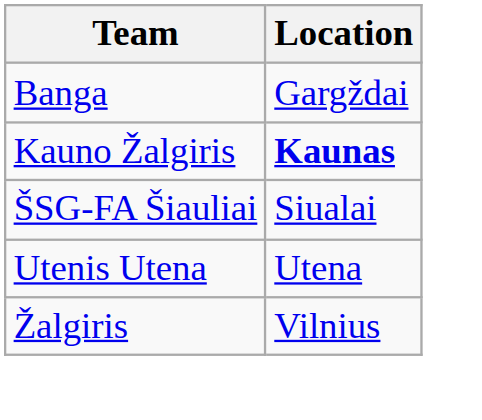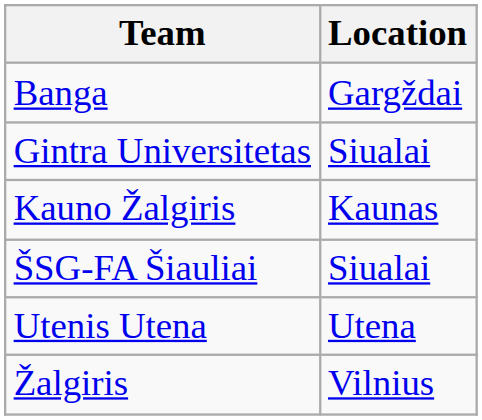+ row: Gintra Universitetas | Siualai
Kauno Žalgiris | Location: bold -> normal
